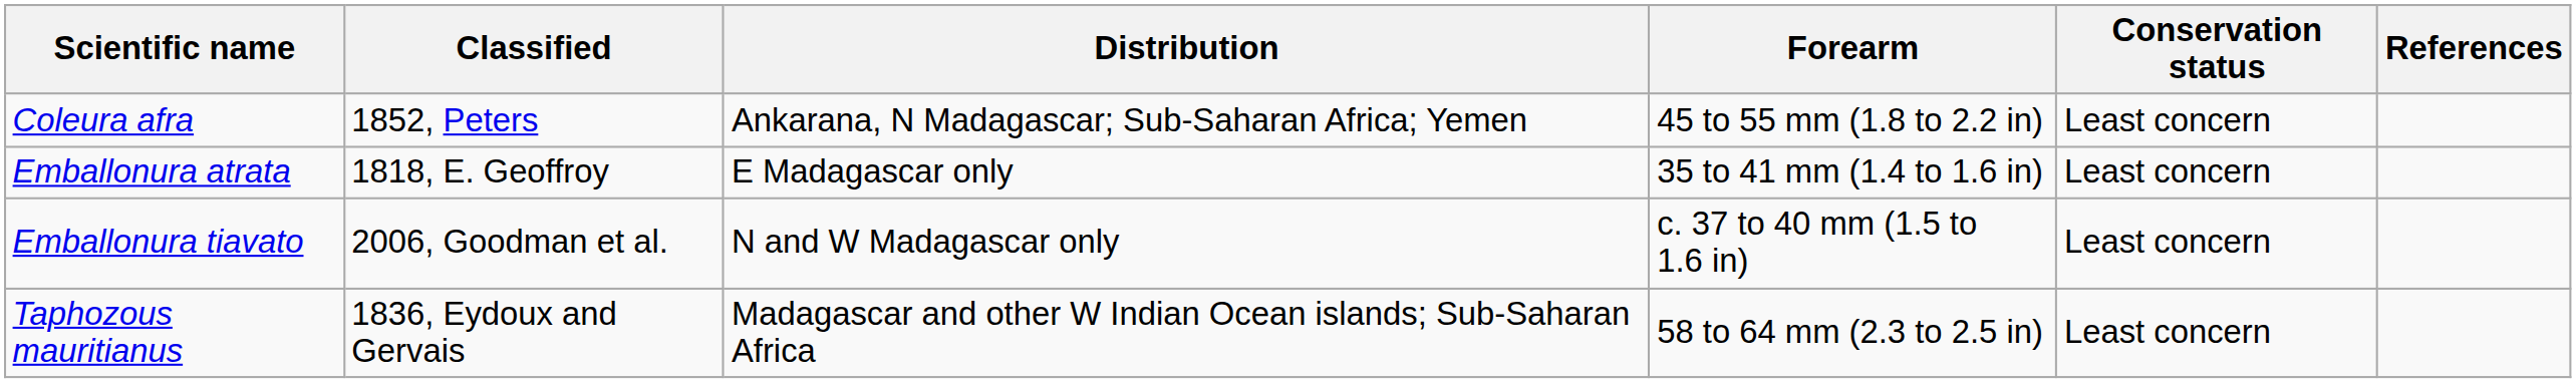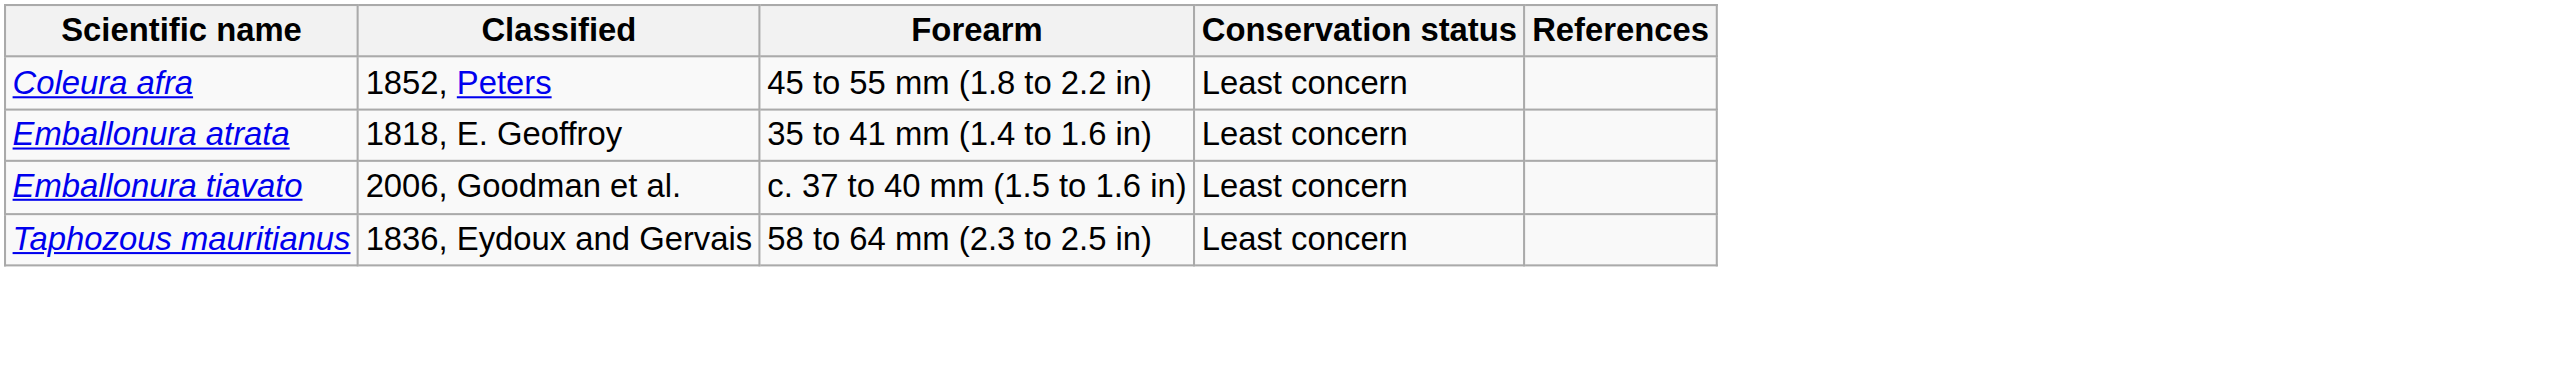- column: Distribution | Ankarana, N Madagascar; Sub-Saharan Africa; Yemen | E Madagascar only | N and W Madagascar only | Madagascar and other W Indian Ocean islands; Sub-Saharan Africa
